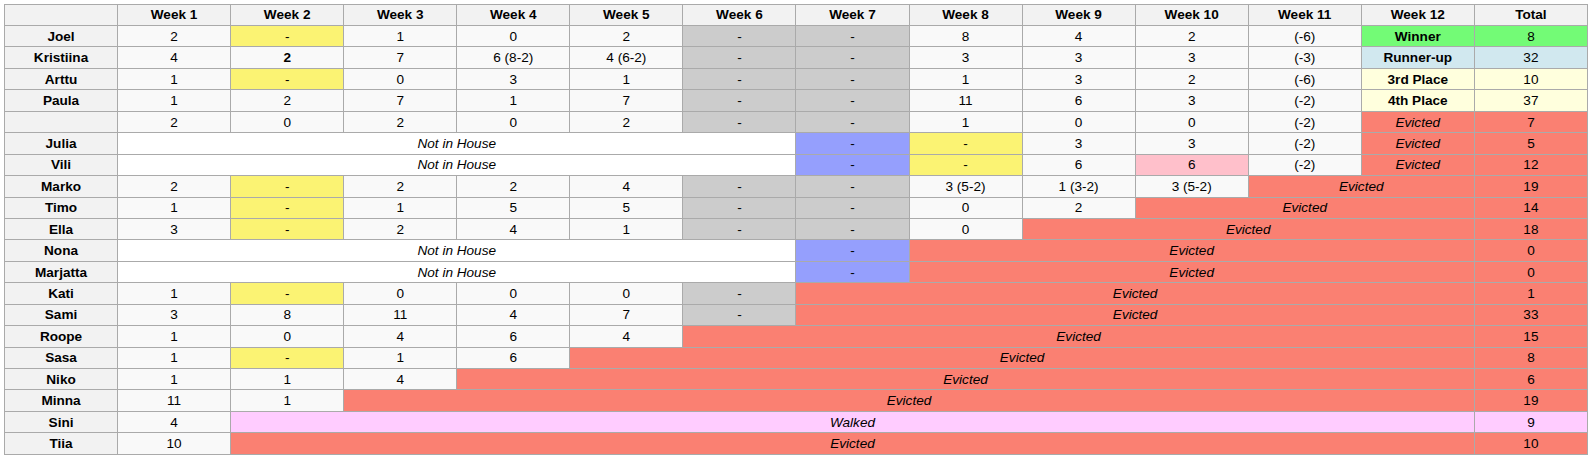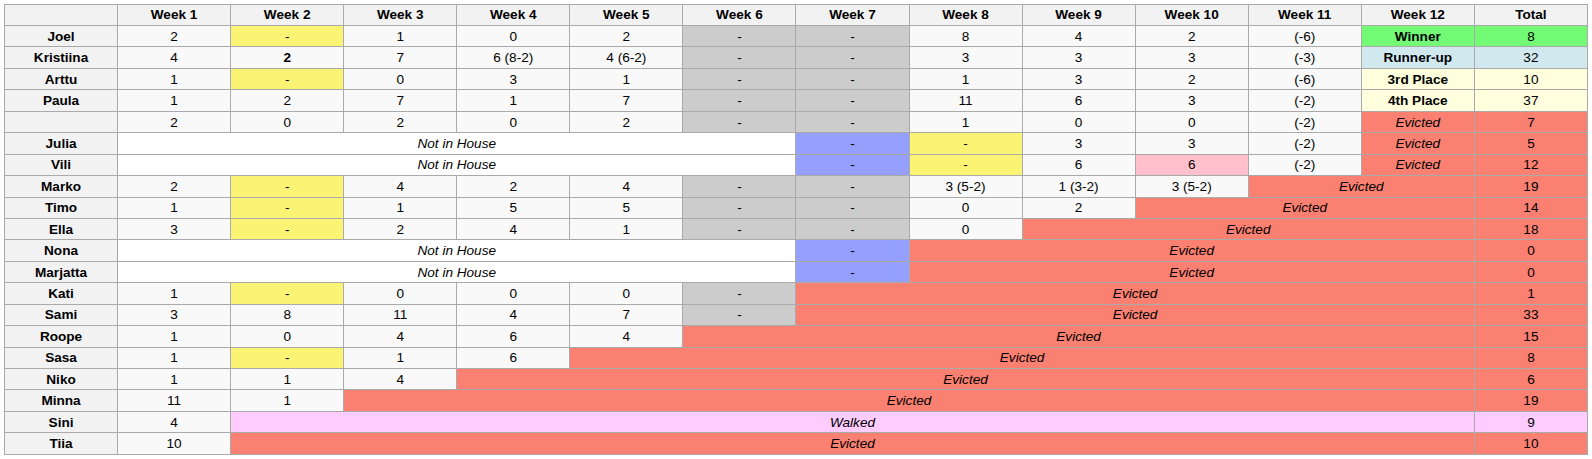Marko | Week 3: 2 -> 4
